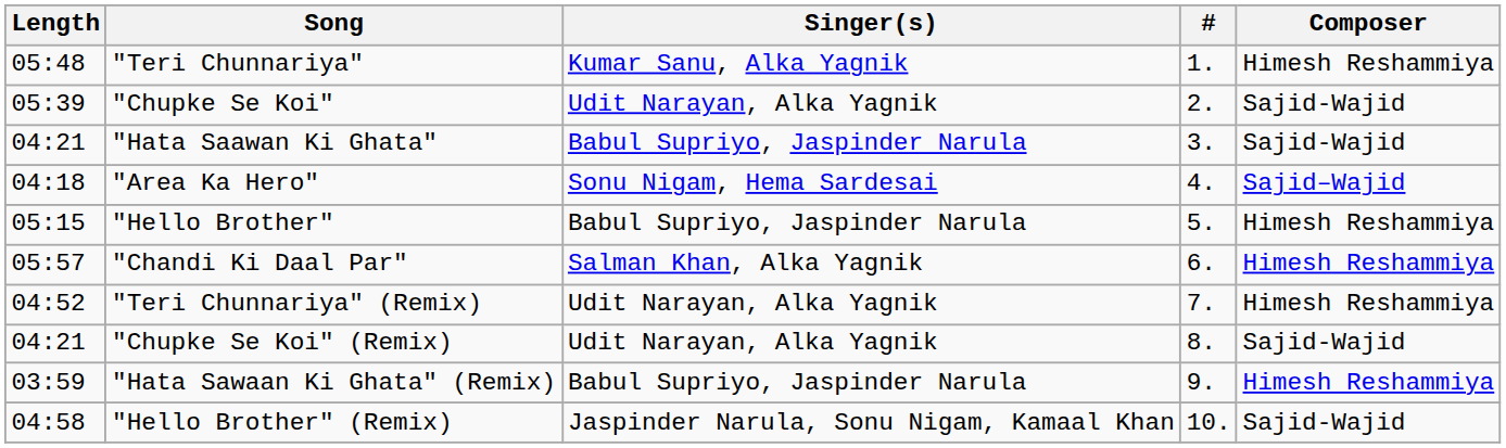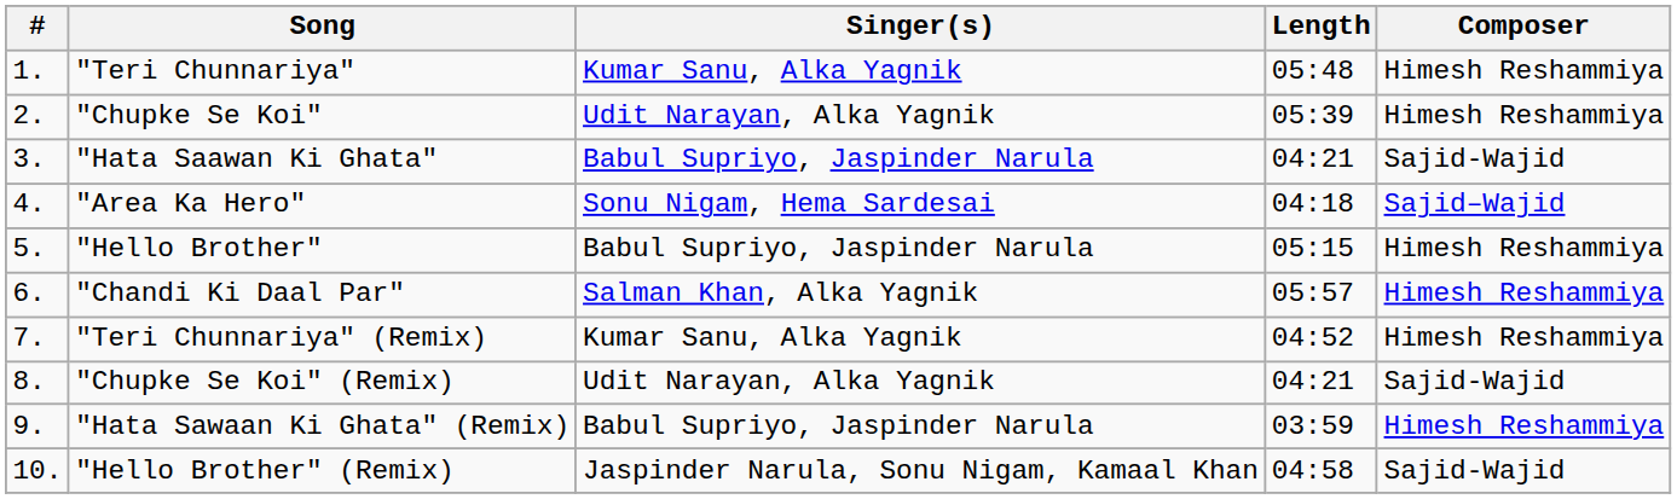columns swapped: # <-> Length
"Chupke Se Koi" | Composer: Sajid-Wajid -> Himesh Reshammiya
"Teri Chunnariya" (Remix) | Singer(s): Udit Narayan, Alka Yagnik -> Kumar Sanu, Alka Yagnik
